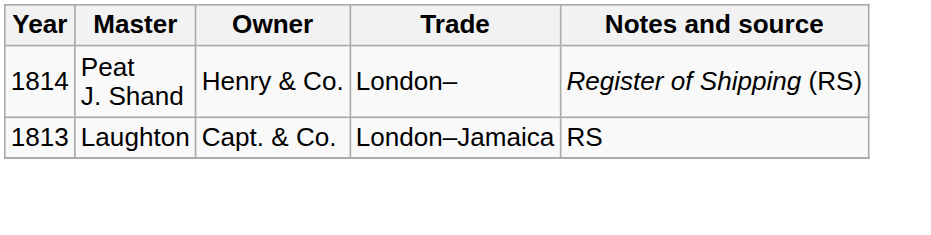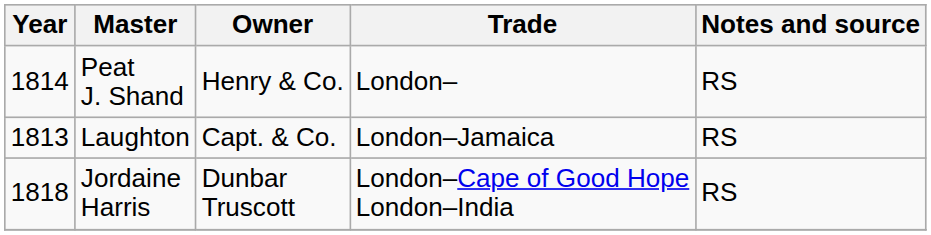Peat J. Shand | Notes and source: Register of Shipping (RS) -> RS
+ row: 1818 | Jordaine Harris | Dunbar Truscott | London–Cape of Good Hope London–India | RS
